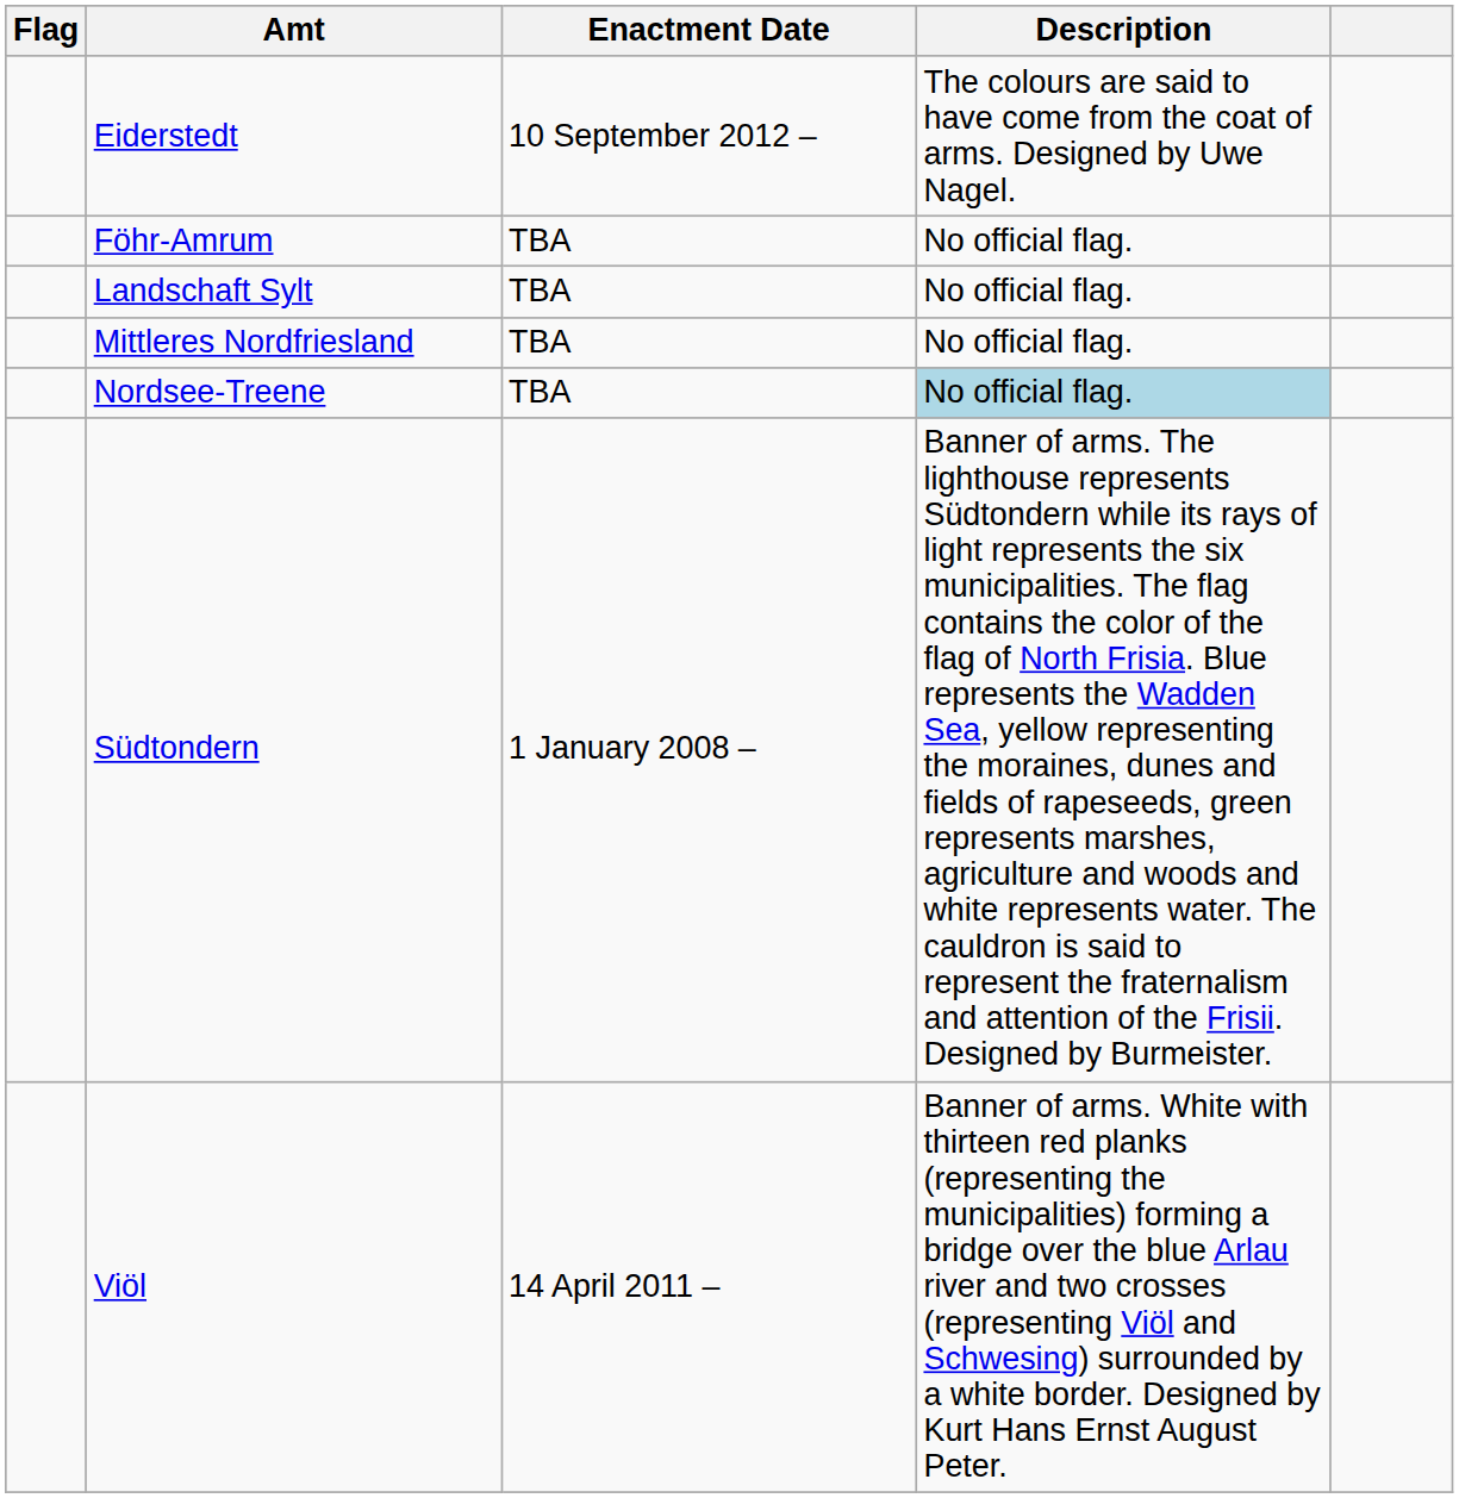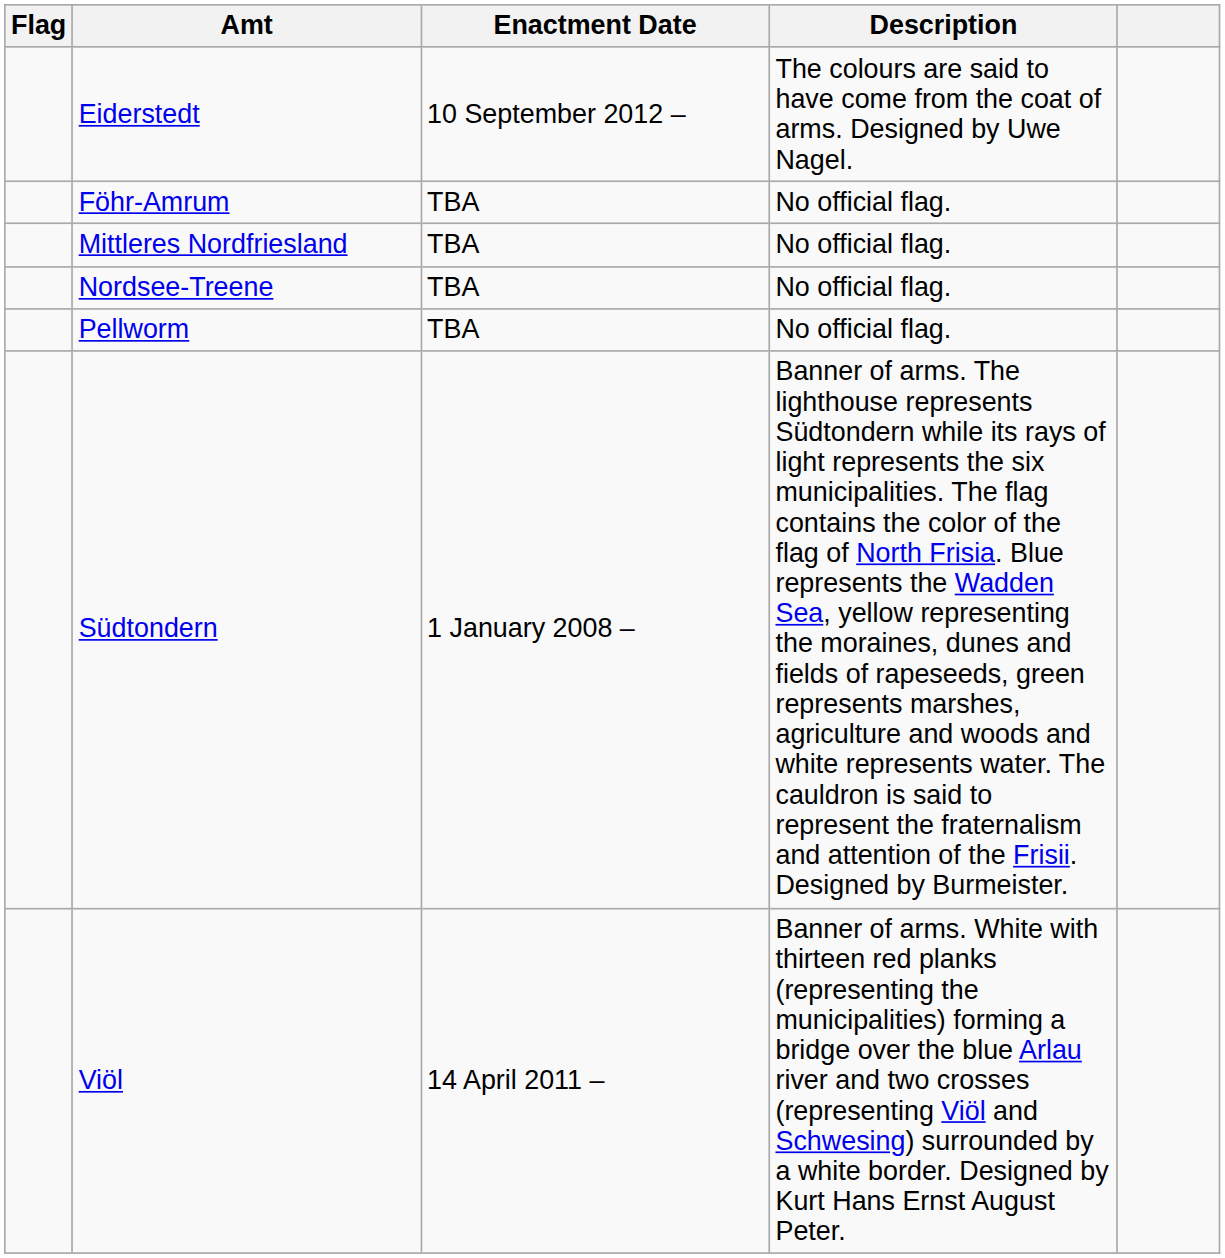- row: Landschaft Sylt | TBA | No official flag.
Nordsee-Treene | Description: lightblue background -> no background
+ row: Pellworm | TBA | No official flag.
